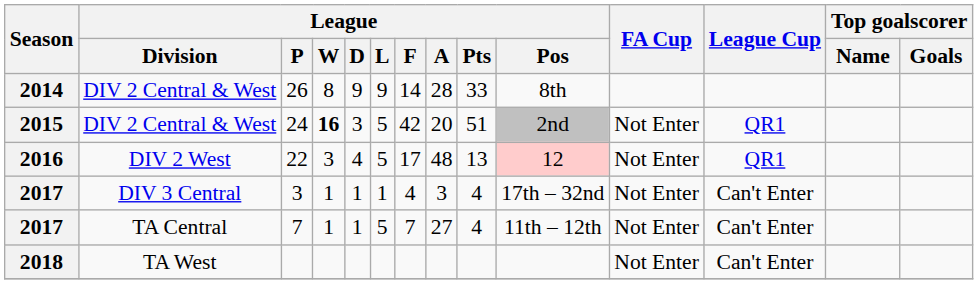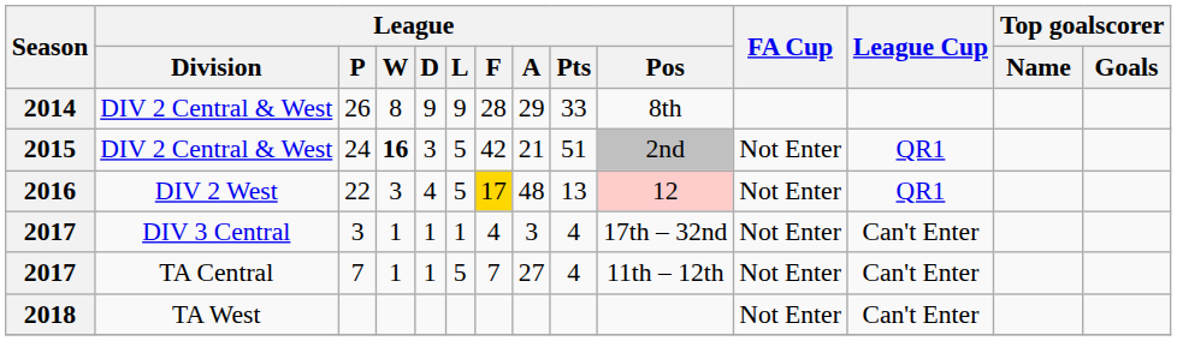26 | League / F: 14 -> 28
26 | League / A: 28 -> 29
24 | League / A: 20 -> 21
22 | League / F: no background -> gold background
